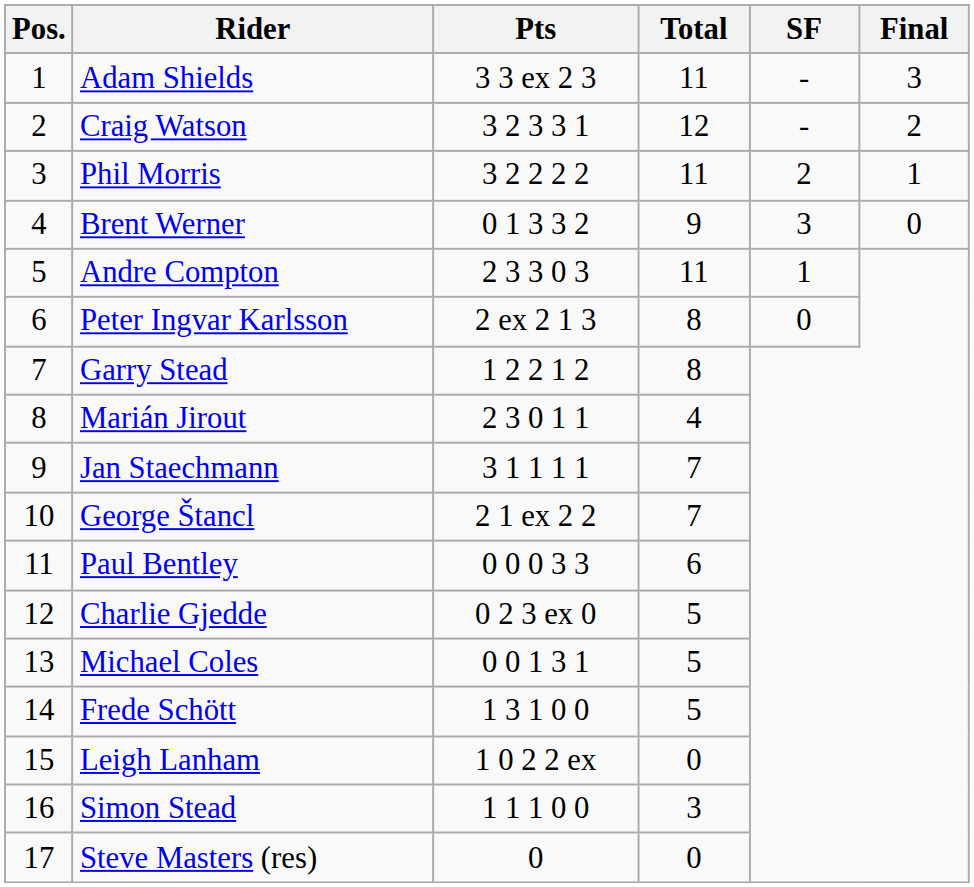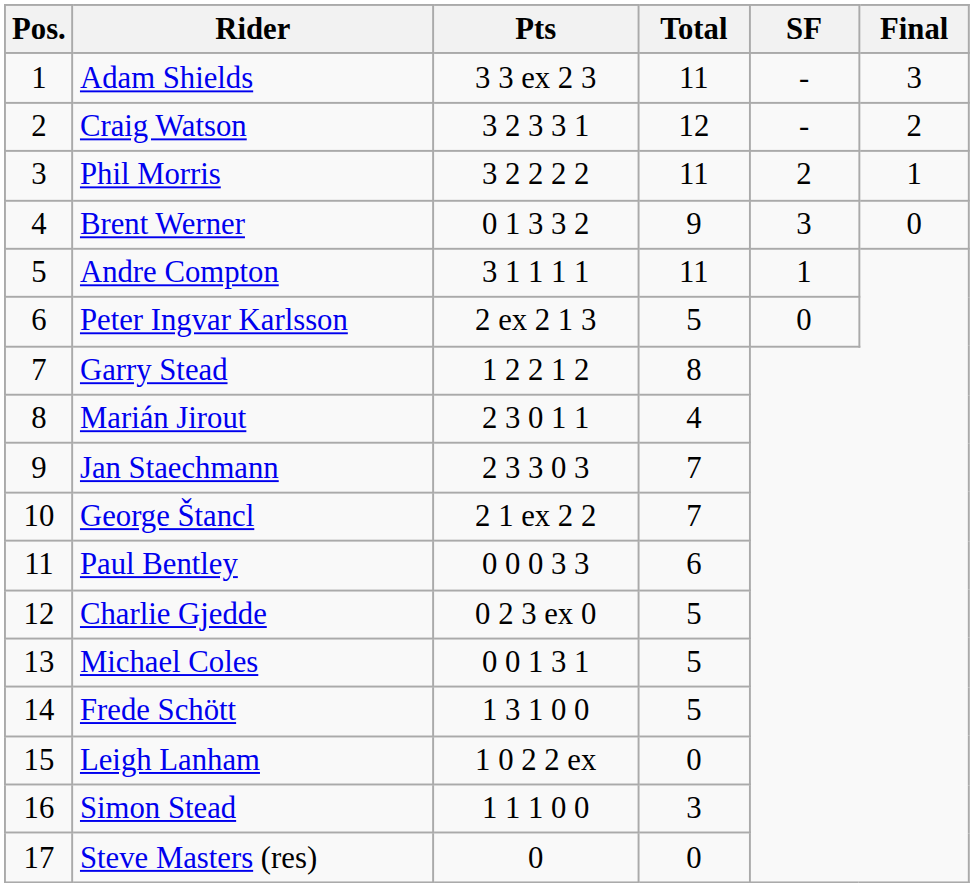Andre Compton | Pts: 2 3 3 0 3 -> 3 1 1 1 1
Peter Ingvar Karlsson | Total: 8 -> 5
Jan Staechmann | Pts: 3 1 1 1 1 -> 2 3 3 0 3
